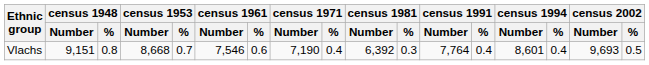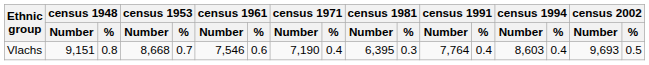Vlachs | census 1981 / Number: 6,392 -> 6,395
Vlachs | census 1994 / Number: 8,601 -> 8,603
